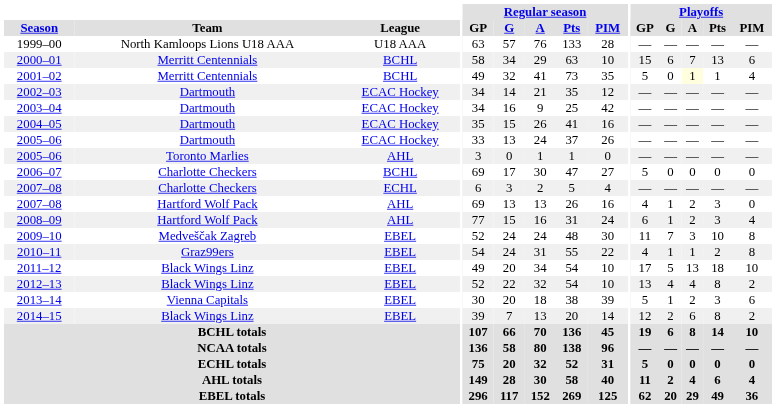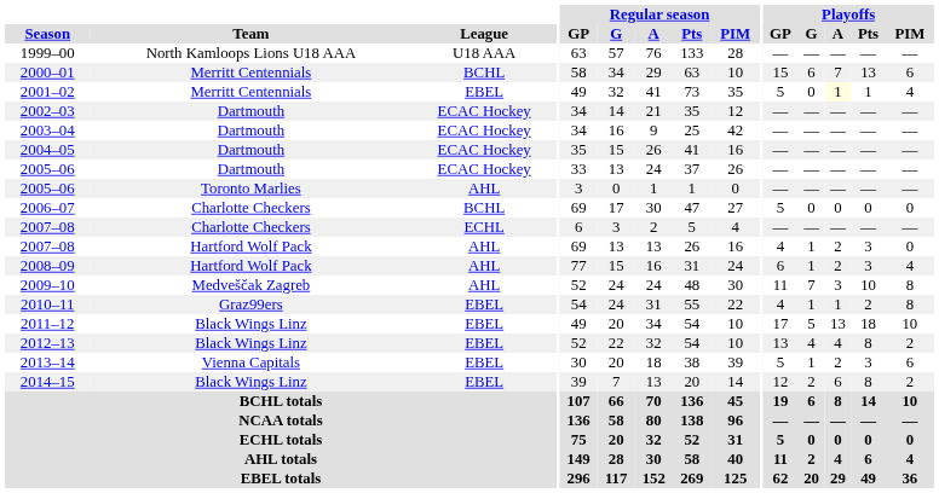2001–02 | League: BCHL -> EBEL
2009–10 | League: EBEL -> AHL
